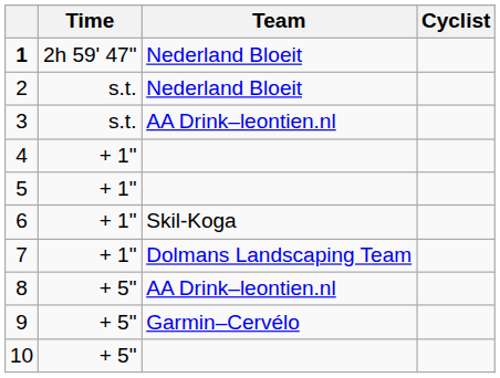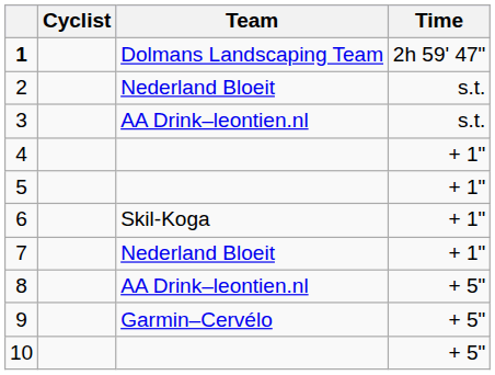columns swapped: Cyclist <-> Time
1 | Team: Nederland Bloeit -> Dolmans Landscaping Team
7 | Team: Dolmans Landscaping Team -> Nederland Bloeit
